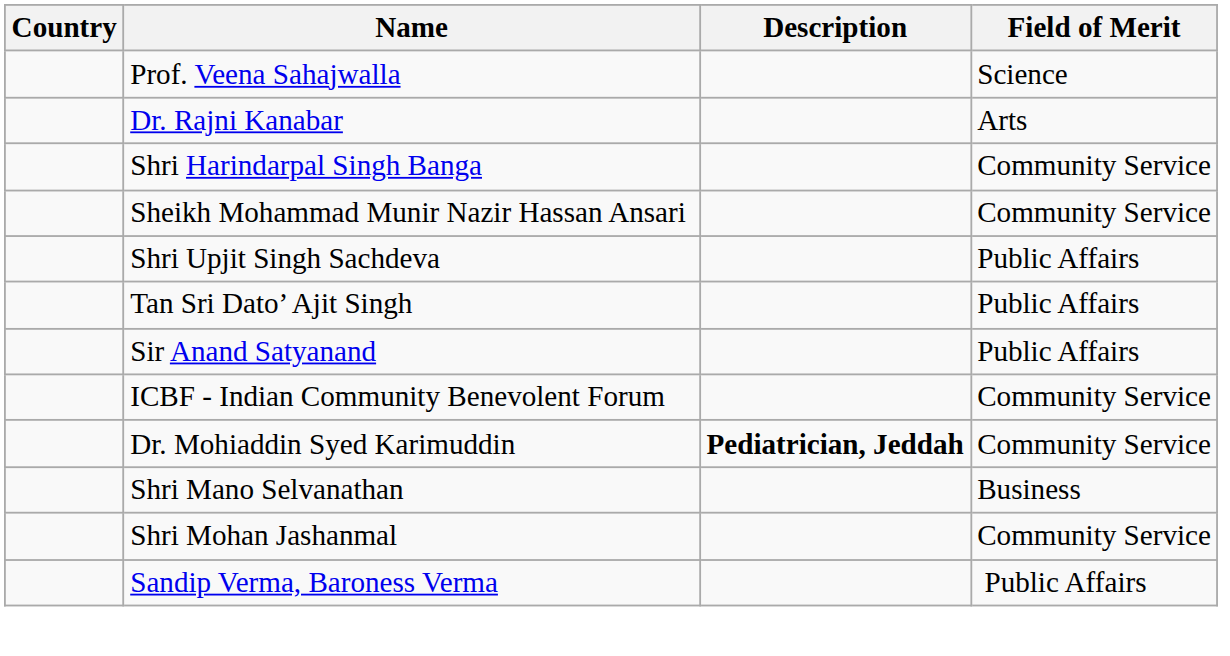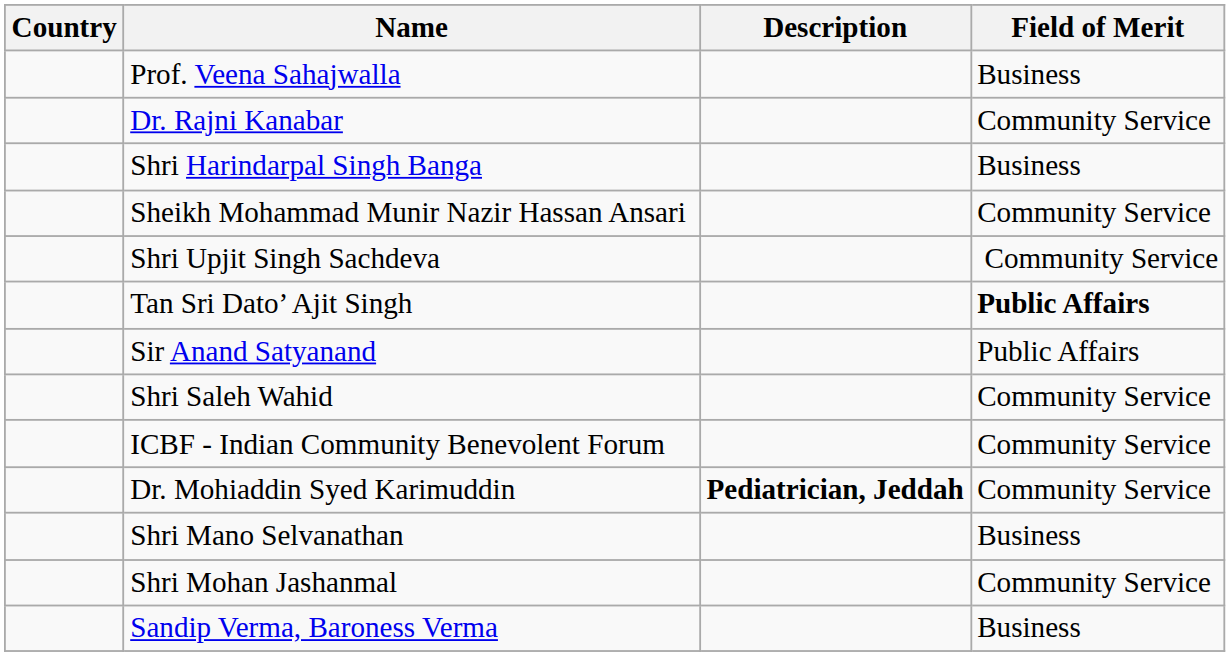Prof. Veena Sahajwalla | Field of Merit: Science -> Business
Dr. Rajni Kanabar | Field of Merit: Arts -> Community Service
Shri Harindarpal Singh Banga | Field of Merit: Community Service -> Business
Shri Upjit Singh Sachdeva | Field of Merit: Public Affairs -> Community Service
Tan Sri Dato’ Ajit Singh | Field of Merit: normal -> bold
+ row: Shri Saleh Wahid | Community Service
Sandip Verma, Baroness Verma | Field of Merit: Public Affairs -> Business
